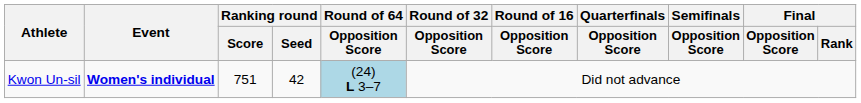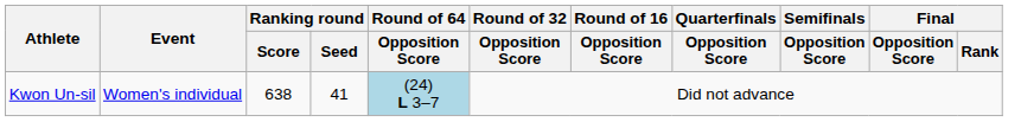Kwon Un-sil | Event: bold -> normal
Kwon Un-sil | Ranking round / Score: 751 -> 638
Kwon Un-sil | Ranking round / Seed: 42 -> 41
